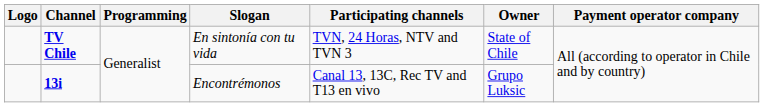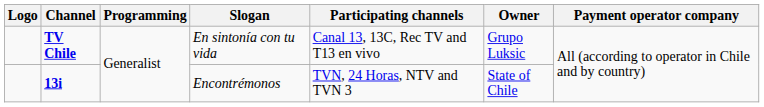TV Chile | Participating channels: TVN, 24 Horas, NTV and TVN 3 -> Canal 13, 13C, Rec TV and T13 en vivo
TV Chile | Owner: State of Chile -> Grupo Luksic
13i | Participating channels: Canal 13, 13C, Rec TV and T13 en vivo -> TVN, 24 Horas, NTV and TVN 3
13i | Owner: Grupo Luksic -> State of Chile
